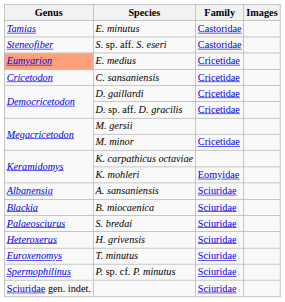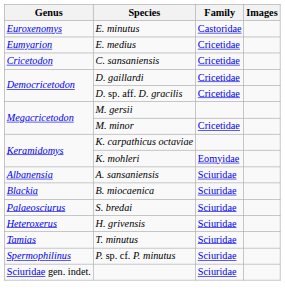E. minutus | Genus: Tamias -> Euroxenomys
- row: Steneofiber | S. sp. aff. S. eseri | Castoridae
E. medius | Genus: lightsalmon background -> no background
T. minutus | Genus: Euroxenomys -> Tamias
